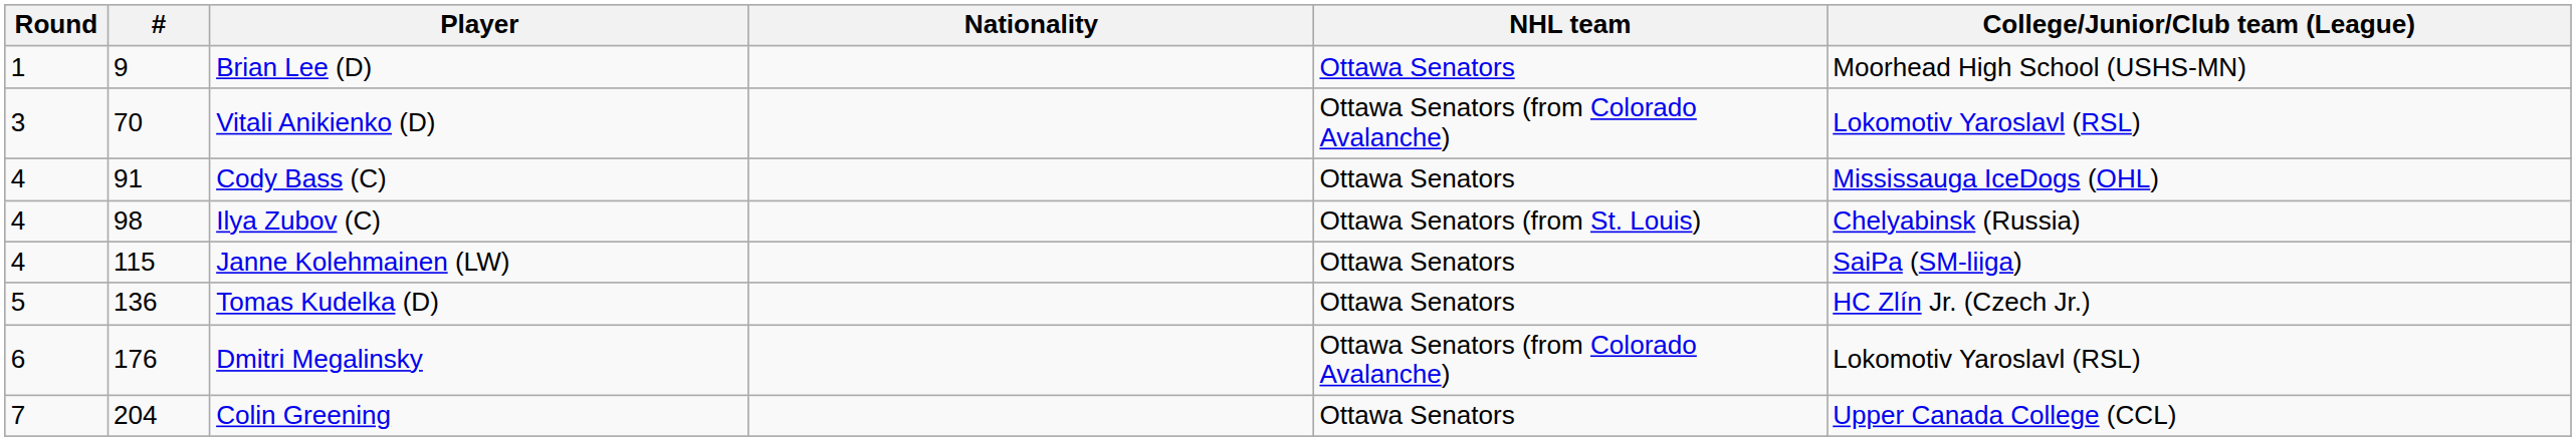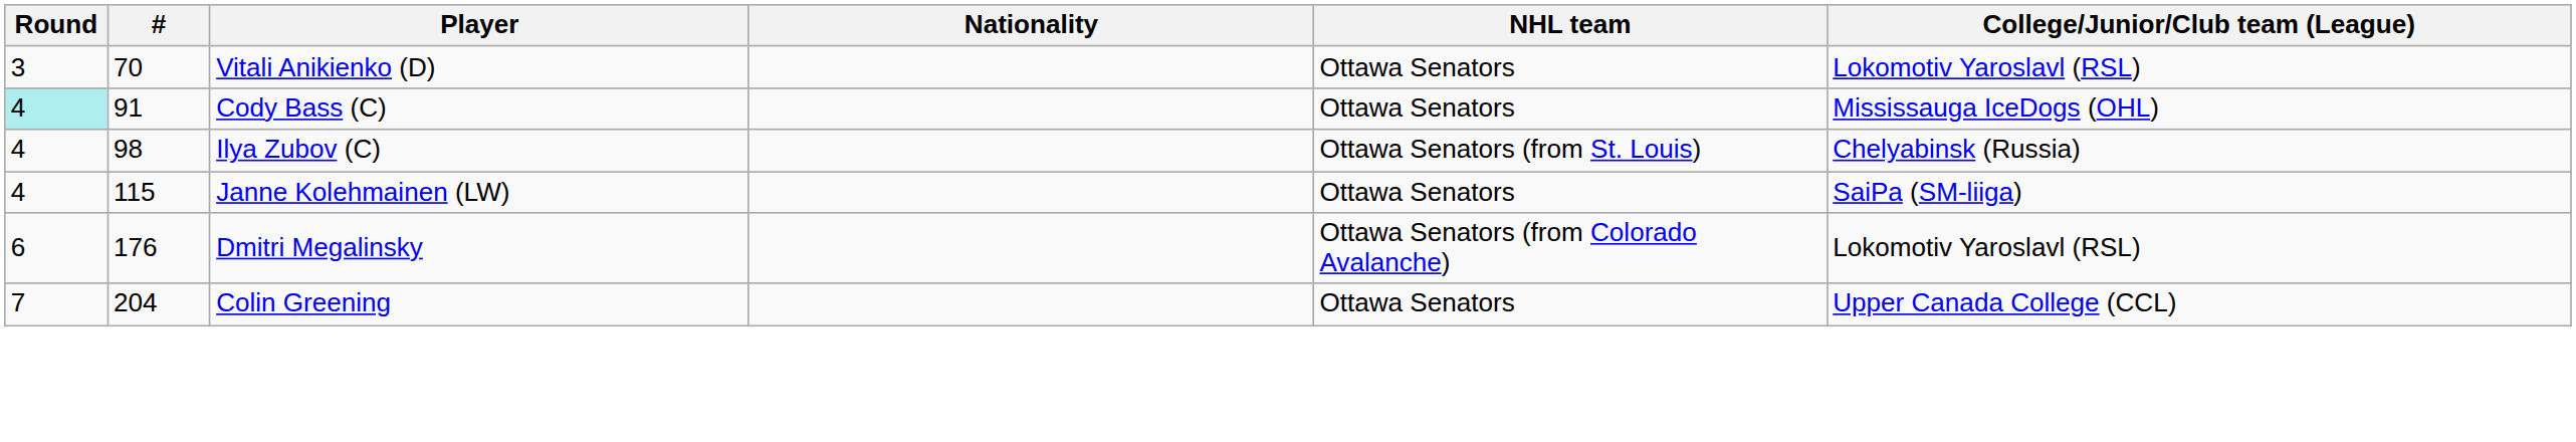- row: 1 | 9 | Brian Lee (D) | Ottawa Senators | Moorhead High School (USHS-MN)
Vitali Anikienko (D) | NHL team: Ottawa Senators (from Colorado Avalanche) -> Ottawa Senators
Cody Bass (C) | Round: no background -> paleturquoise background
- row: 5 | 136 | Tomas Kudelka (D) | Ottawa Senators | HC Zlín Jr. (Czech Jr.)
